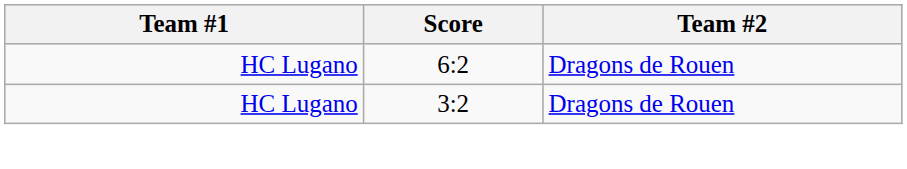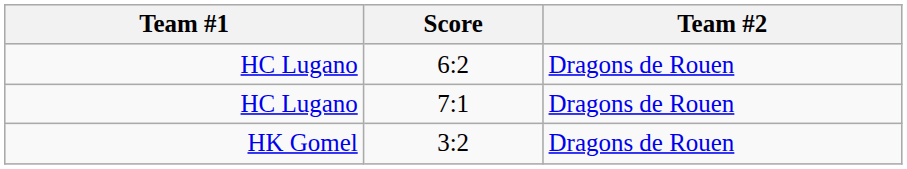+ row: HC Lugano | 7:1 | Dragons de Rouen
3:2 | Team #1: HC Lugano -> HK Gomel
